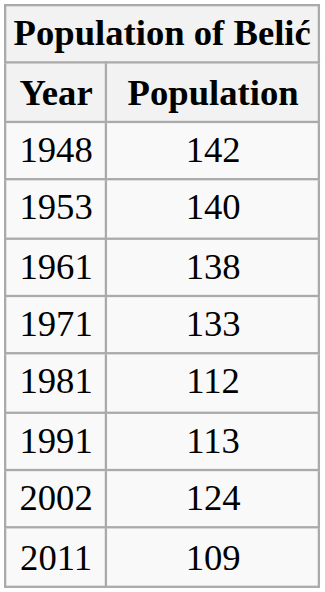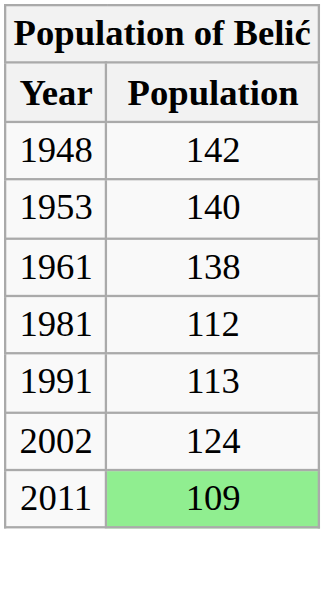- row: 1971 | 133
2011 | Population: no background -> lightgreen background
